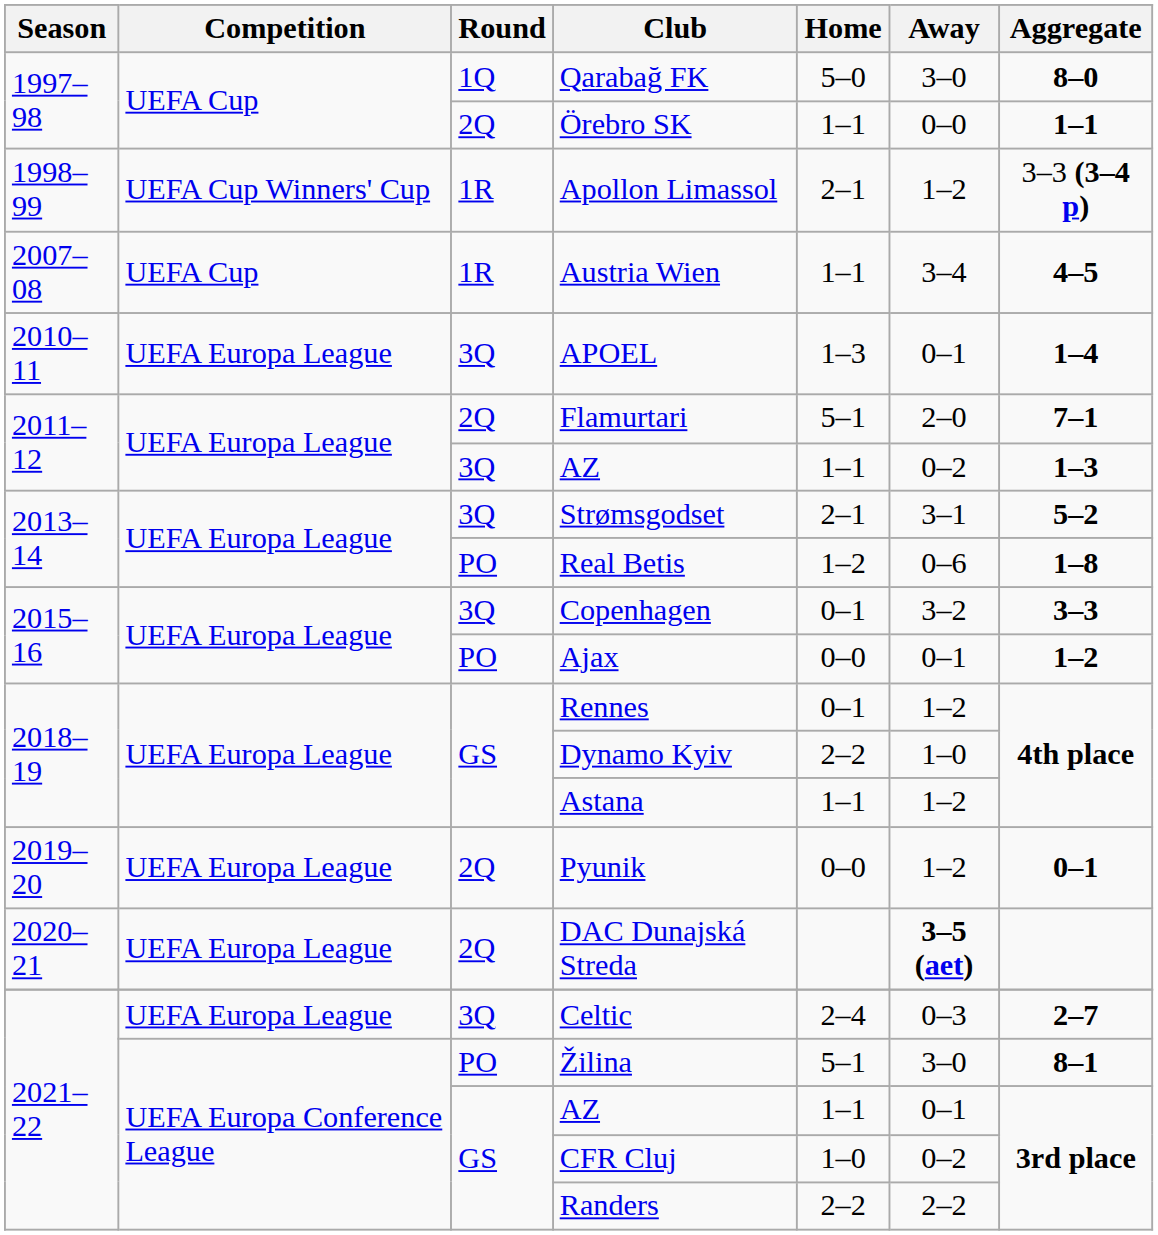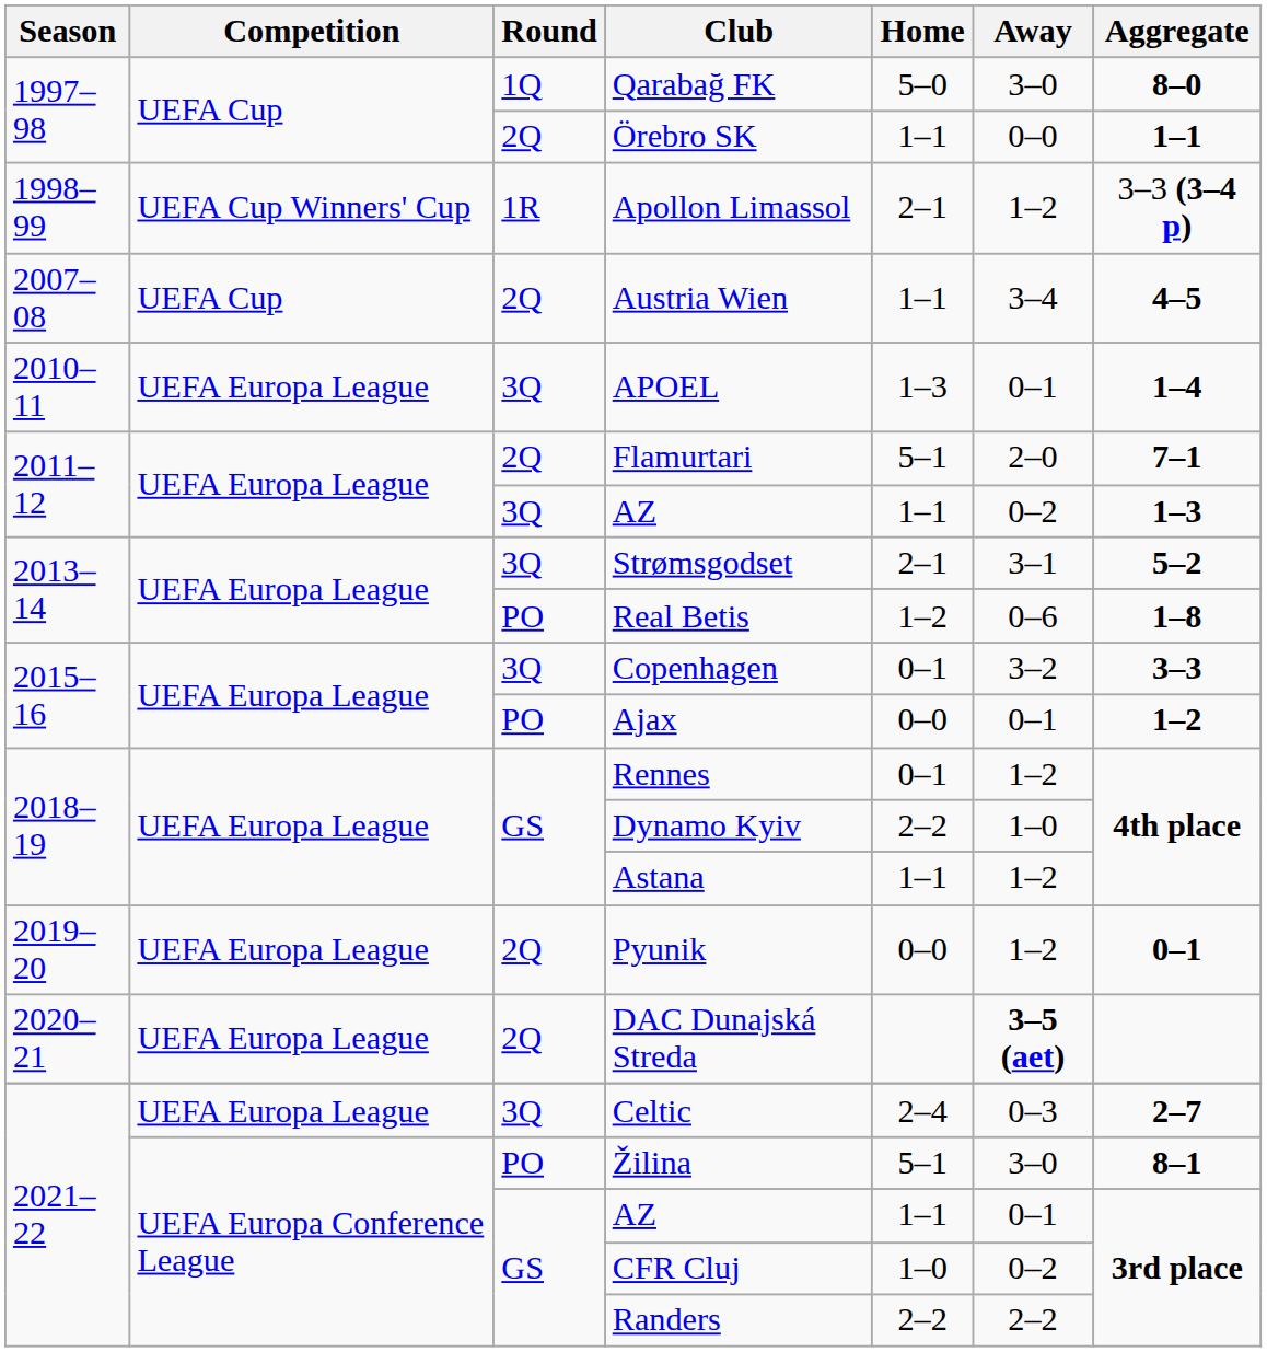Austria Wien | Round: 1R -> 2Q
